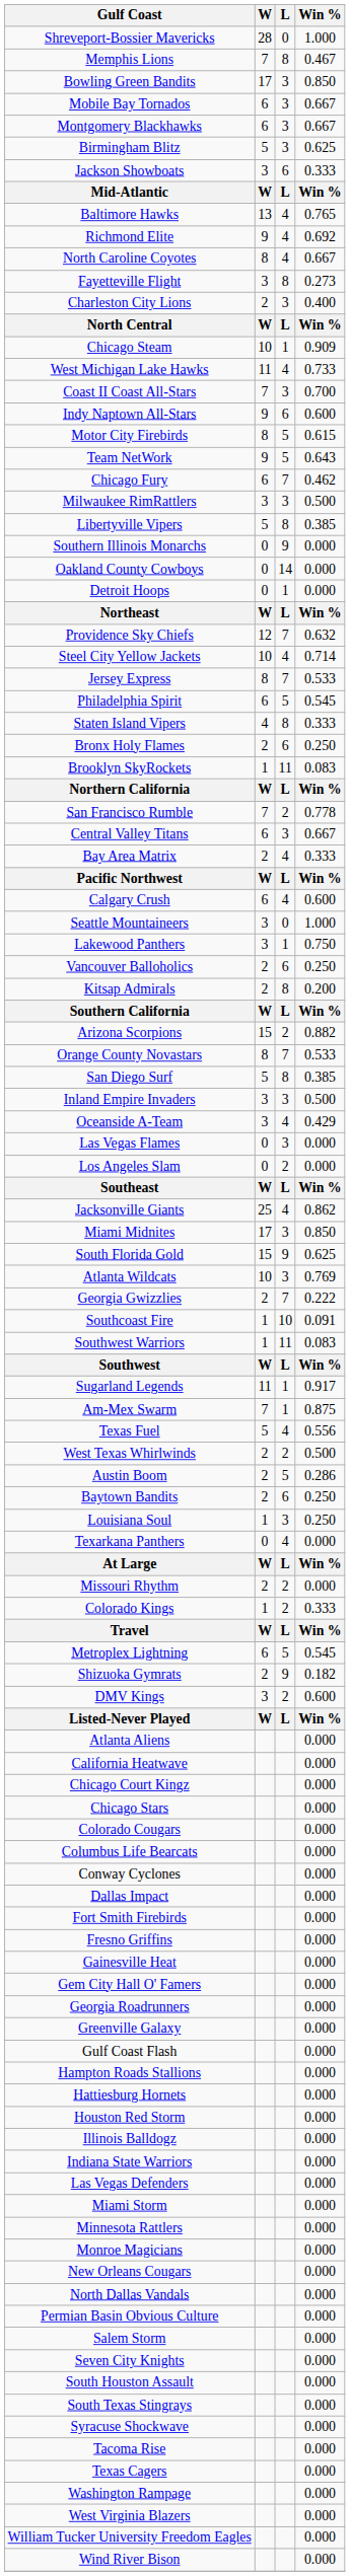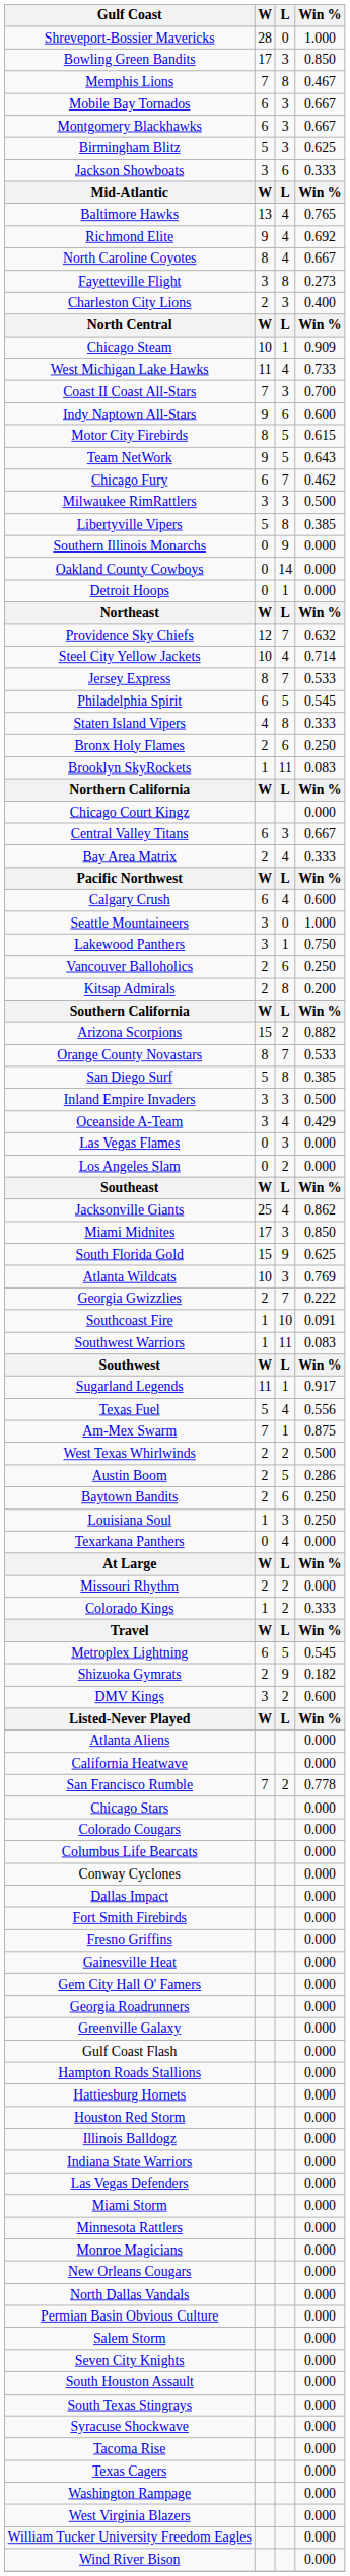rows swapped: Bowling Green Bandits <-> Memphis Lions
rows swapped: San Francisco Rumble <-> Chicago Court Kingz
rows swapped: Am-Mex Swarm <-> Texas Fuel
